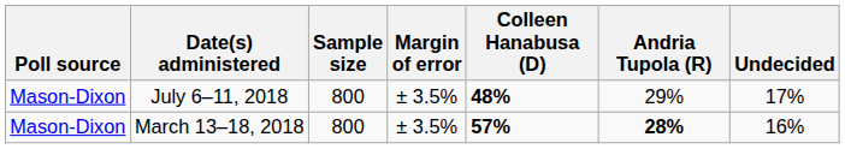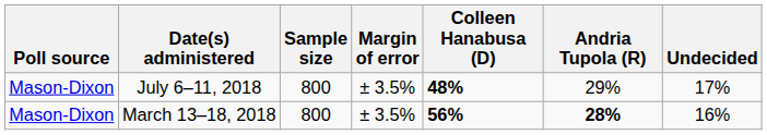March 13–18, 2018 | Colleen Hanabusa (D): 57% -> 56%
